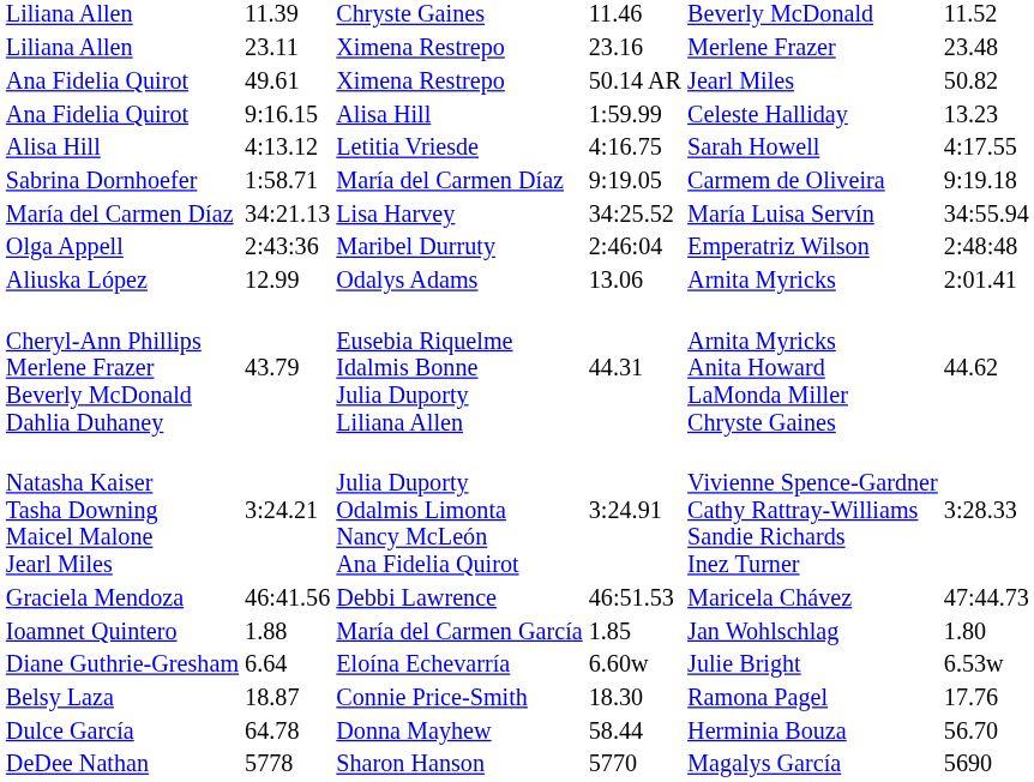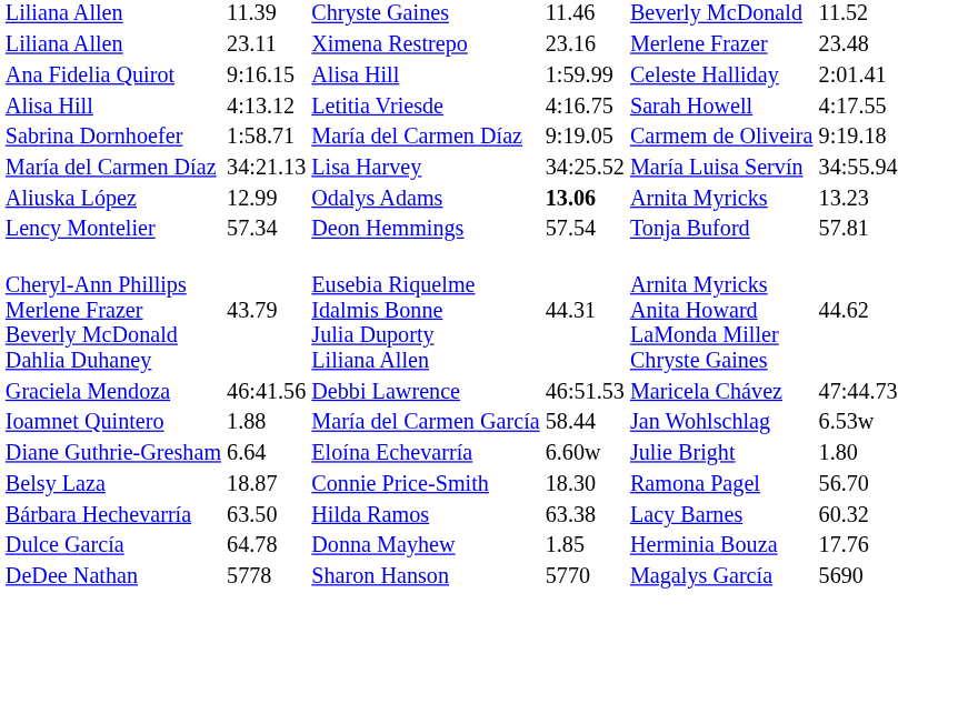- row: Ana Fidelia Quirot | 49.61 | Ximena Restrepo | 50.14 AR | Jearl Miles | 50.82
Ana Fidelia Quirot / Alisa Hill | column 7: 13.23 -> 2:01.41
- row: Olga Appell | 2:43:36 | Maribel Durruty | 2:46:04 | Emperatriz Wilson | 2:48:48
Aliuska López | column 5: normal -> bold
Aliuska López | column 7: 2:01.41 -> 13.23
+ row: Lency Montelier | 57.34 | Deon Hemmings | 57.54 | Tonja Buford | 57.81
- row: Natasha Kaiser Tasha Downing Maicel Malone Jearl Miles | 3:24.21 | Julia Duporty Odalmis Limonta Nancy McLeón Ana Fidelia Quirot | 3:24.91 | Vivienne Spence-Gardner Cathy Rattray-Williams Sandie Richards Inez Turner | 3:28.33
Ioamnet Quintero | column 5: 1.85 -> 58.44
Ioamnet Quintero | column 7: 1.80 -> 6.53w
Diane Guthrie-Gresham | column 7: 6.53w -> 1.80
Belsy Laza | column 7: 17.76 -> 56.70
+ row: Bárbara Hechevarría | 63.50 | Hilda Ramos | 63.38 | Lacy Barnes | 60.32
Dulce García | column 5: 58.44 -> 1.85
Dulce García | column 7: 56.70 -> 17.76
